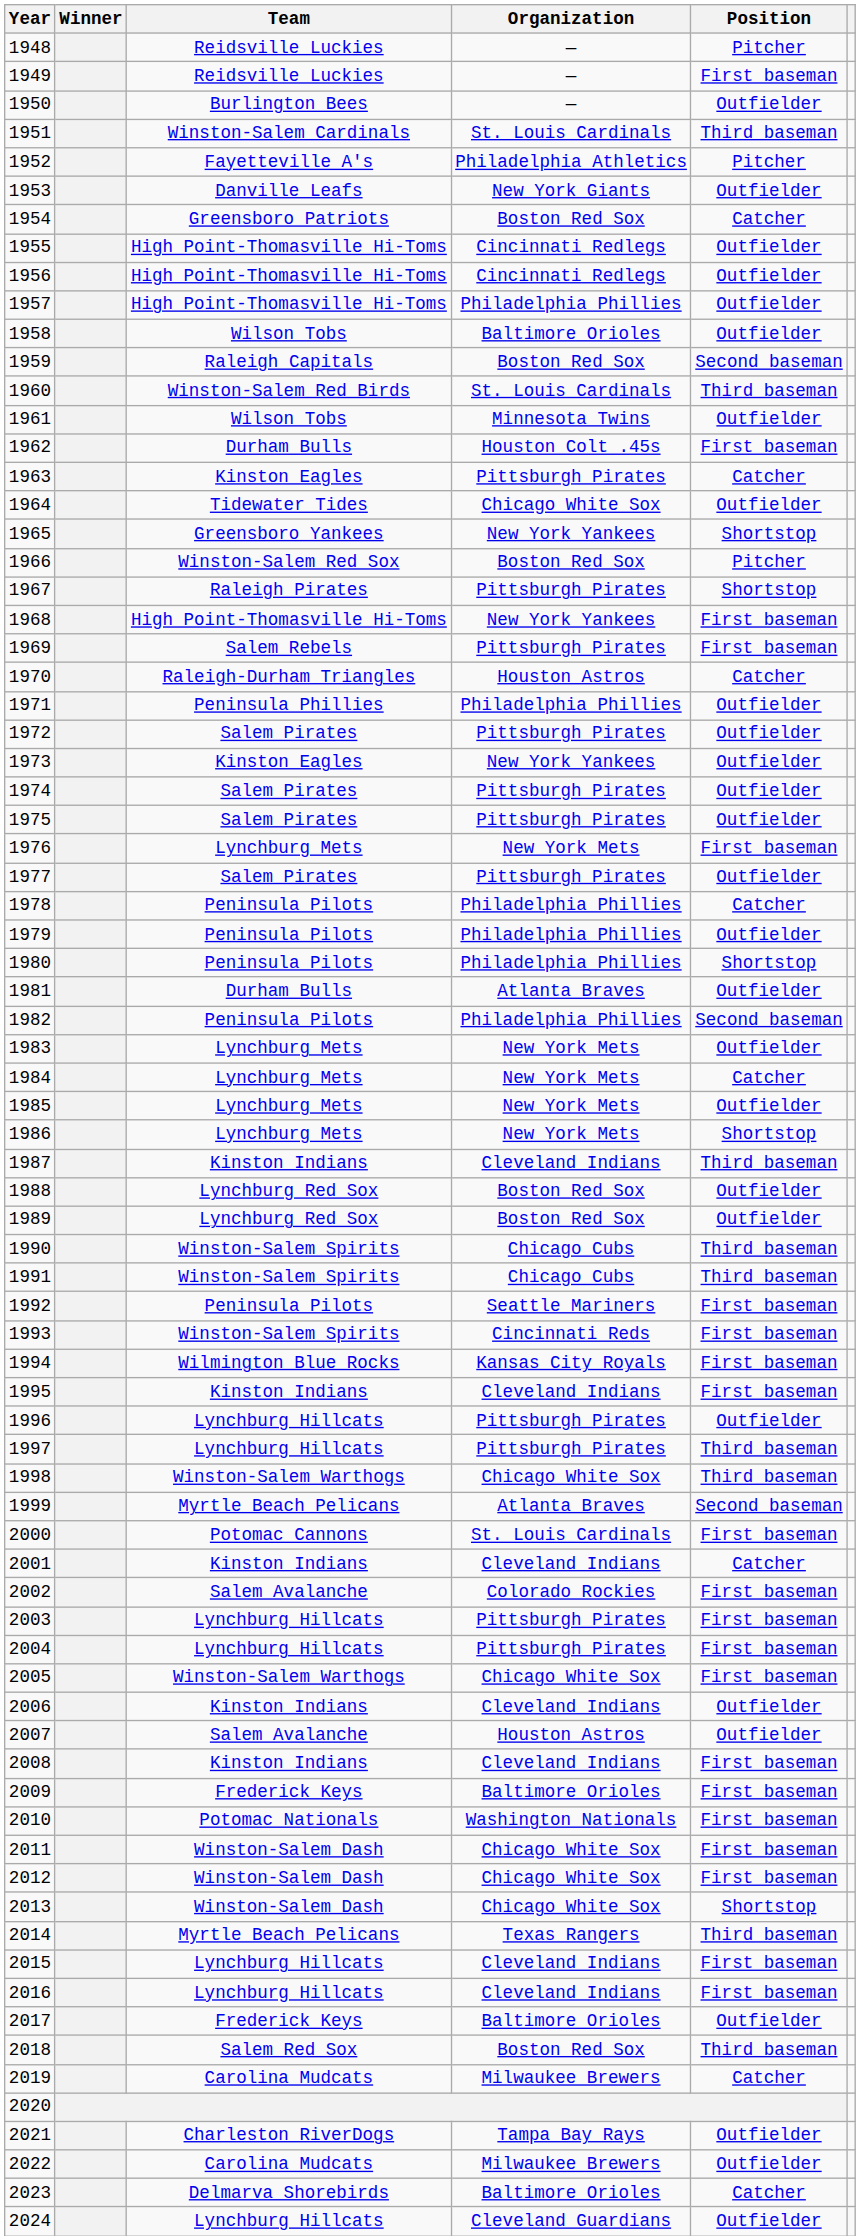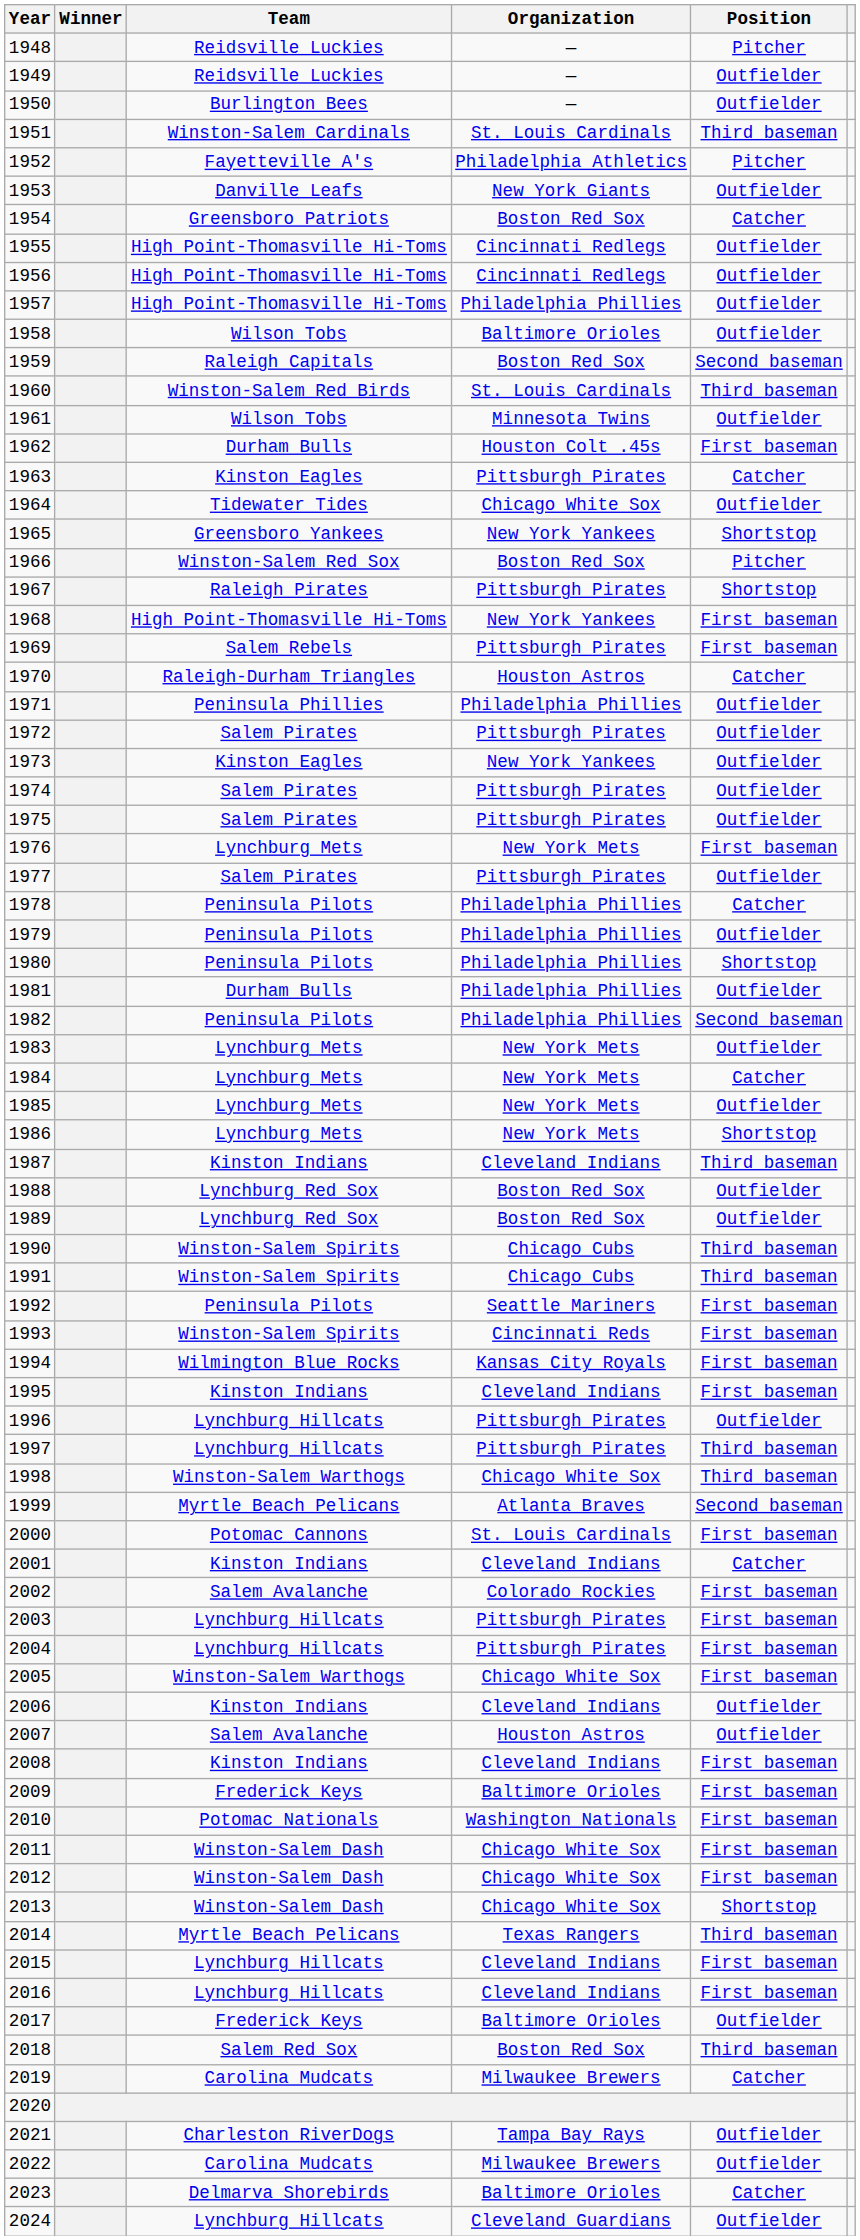1949 | Position: First baseman -> Outfielder
1981 | Organization: Atlanta Braves -> Philadelphia Phillies
